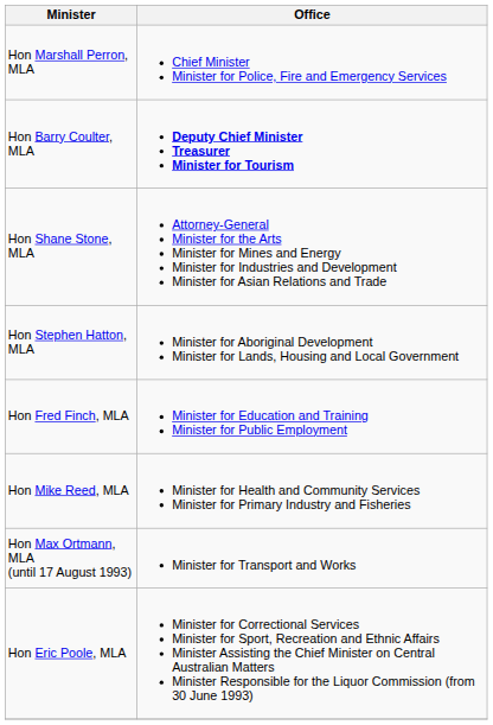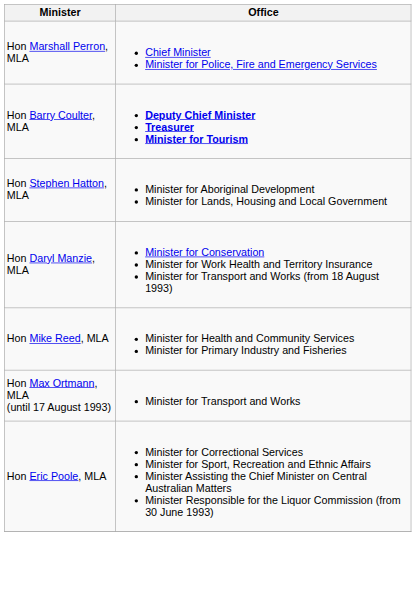- row: Hon Shane Stone, MLA | Attorney-General Minister for the Arts Minister for Mines and Energy Minister for Industries and Development Minister for Asian Relations and Trade
- row: Hon Fred Finch, MLA | Minister for Education and Training Minister for Public Employment
+ row: Hon Daryl Manzie, MLA | Minister for Conservation Minister for Work Health and Territory Insurance Minister for Transport and Works (from 18 August 1993)
